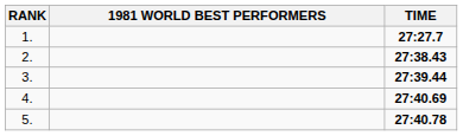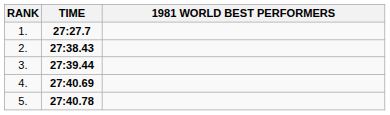columns swapped: 1981 WORLD BEST PERFORMERS <-> TIME
